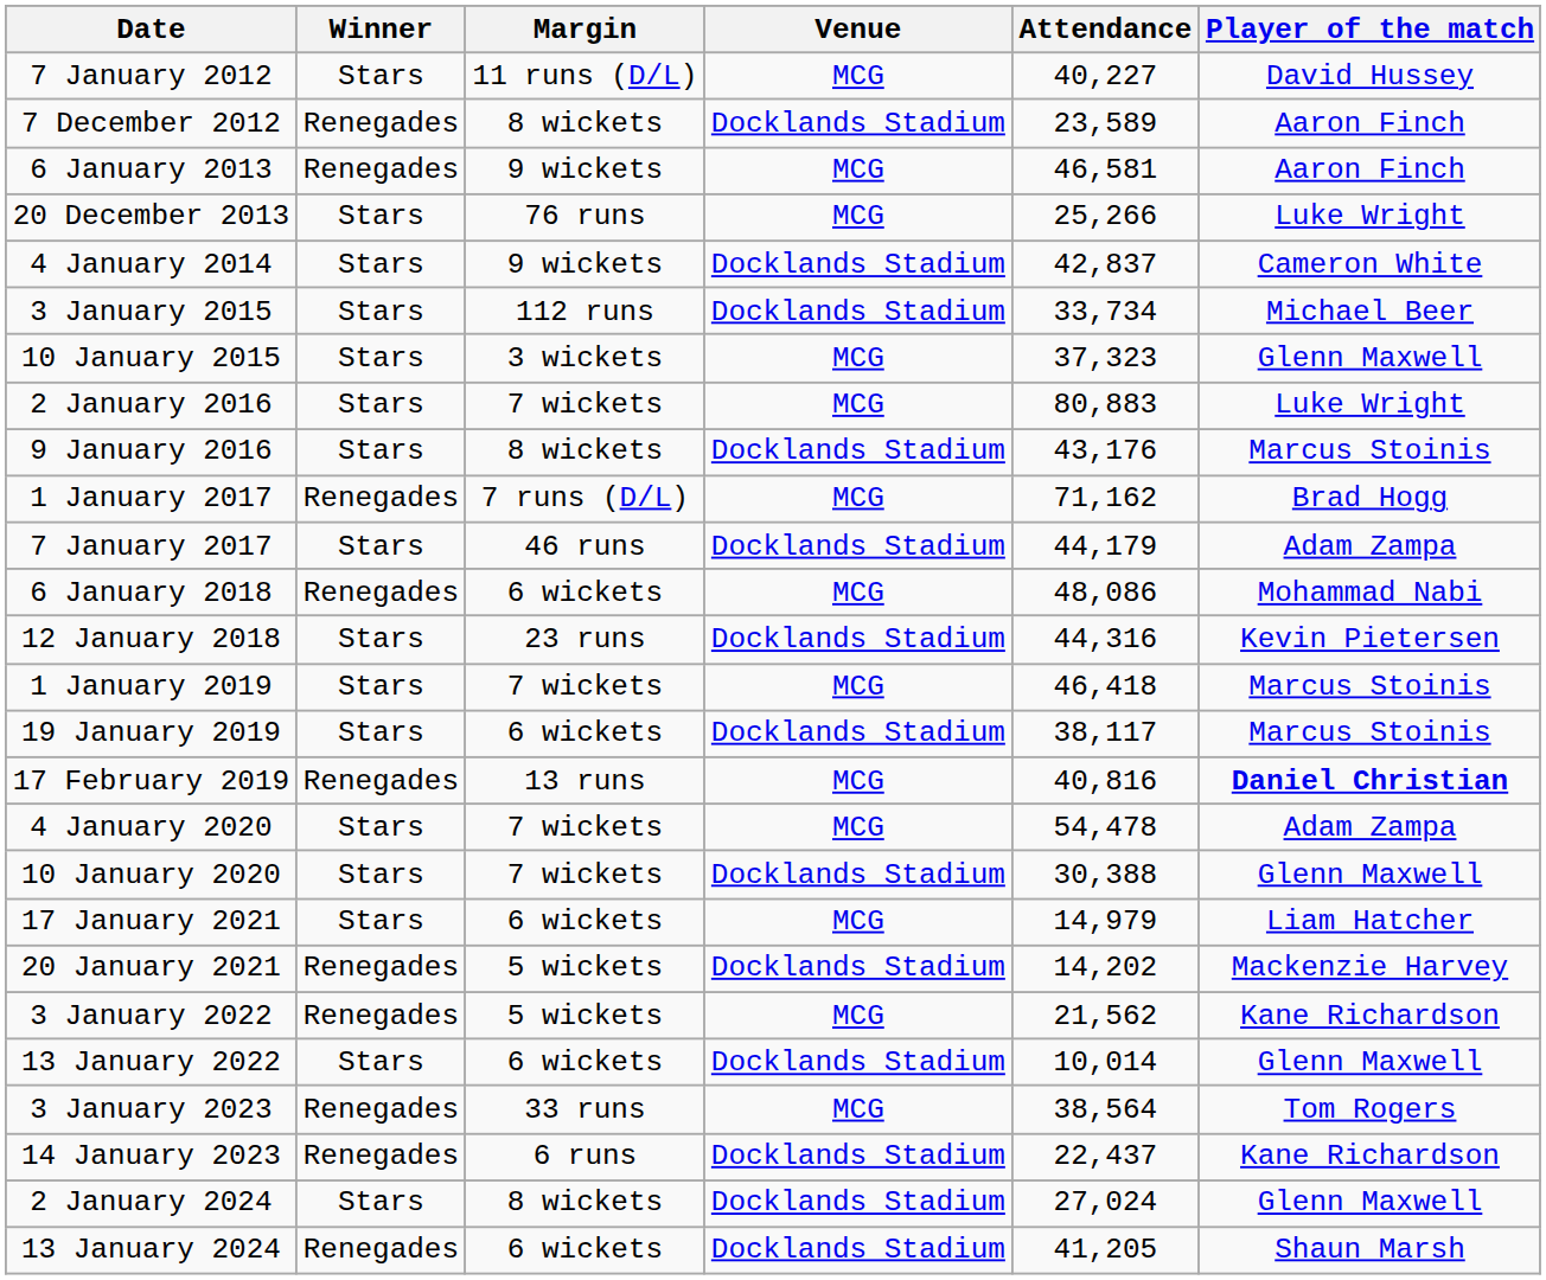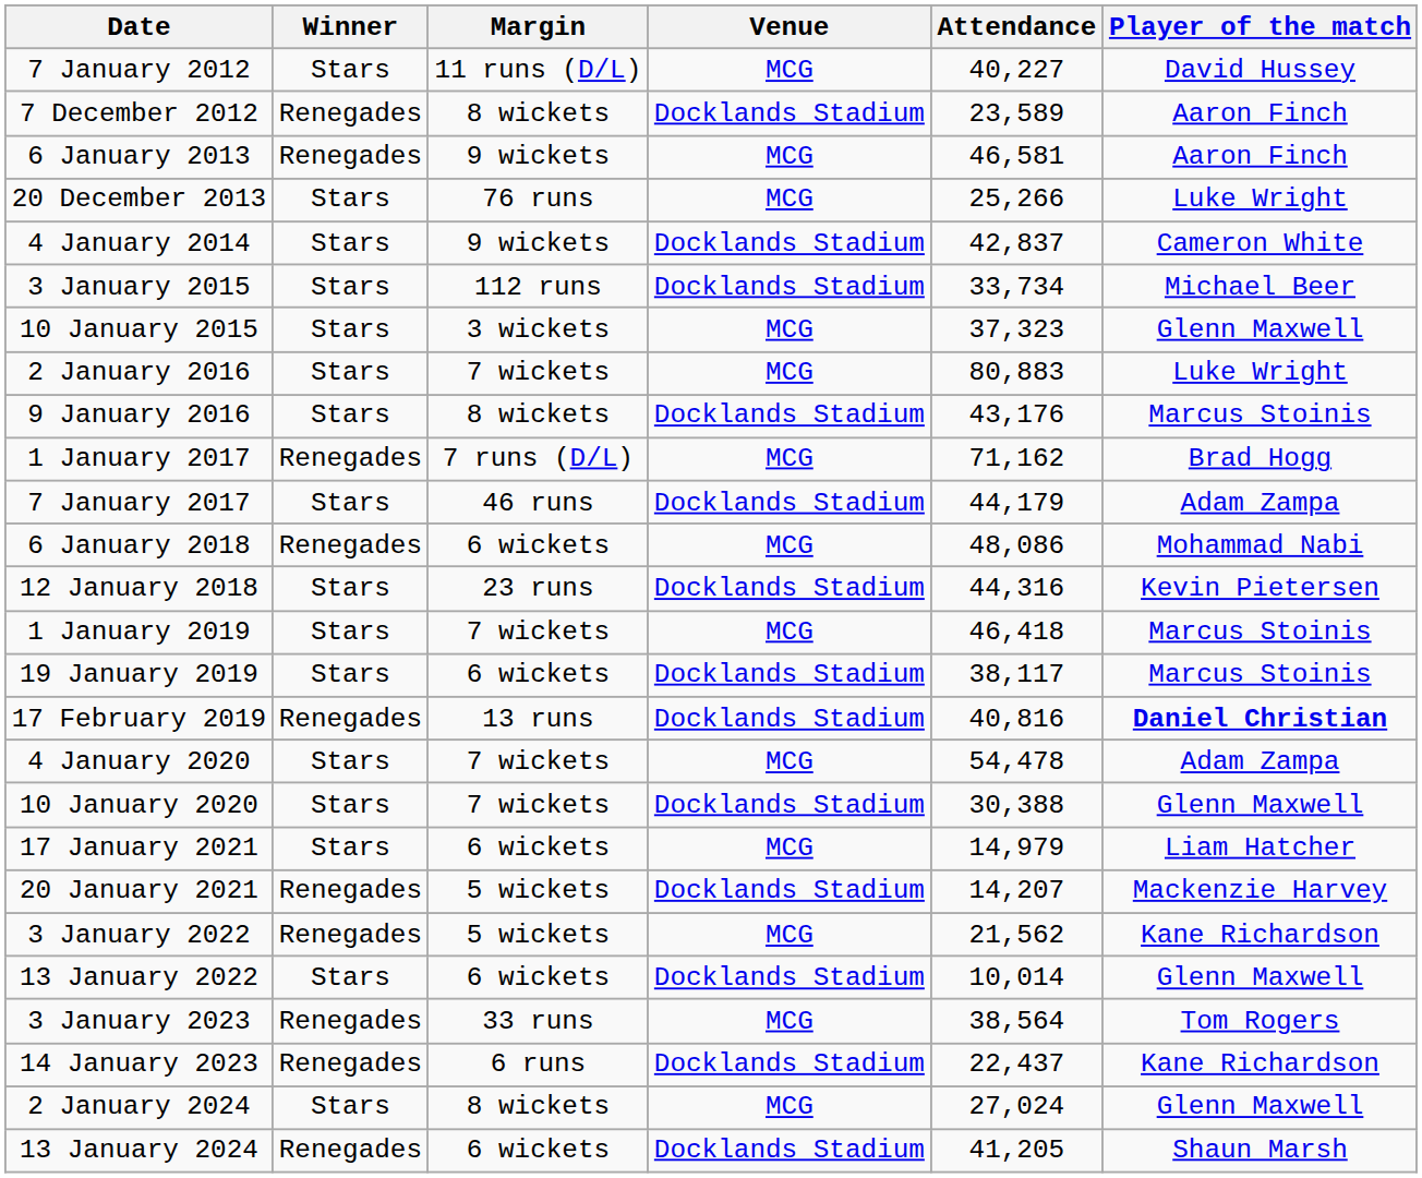17 February 2019 | Venue: MCG -> Docklands Stadium
20 January 2021 | Attendance: 14,202 -> 14,207
2 January 2024 | Venue: Docklands Stadium -> MCG
